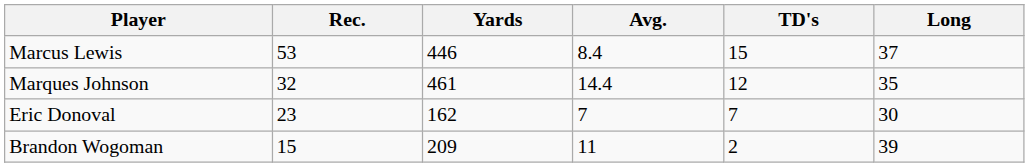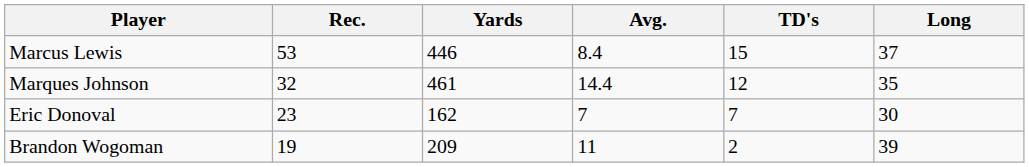Brandon Wogoman | Rec.: 15 -> 19
